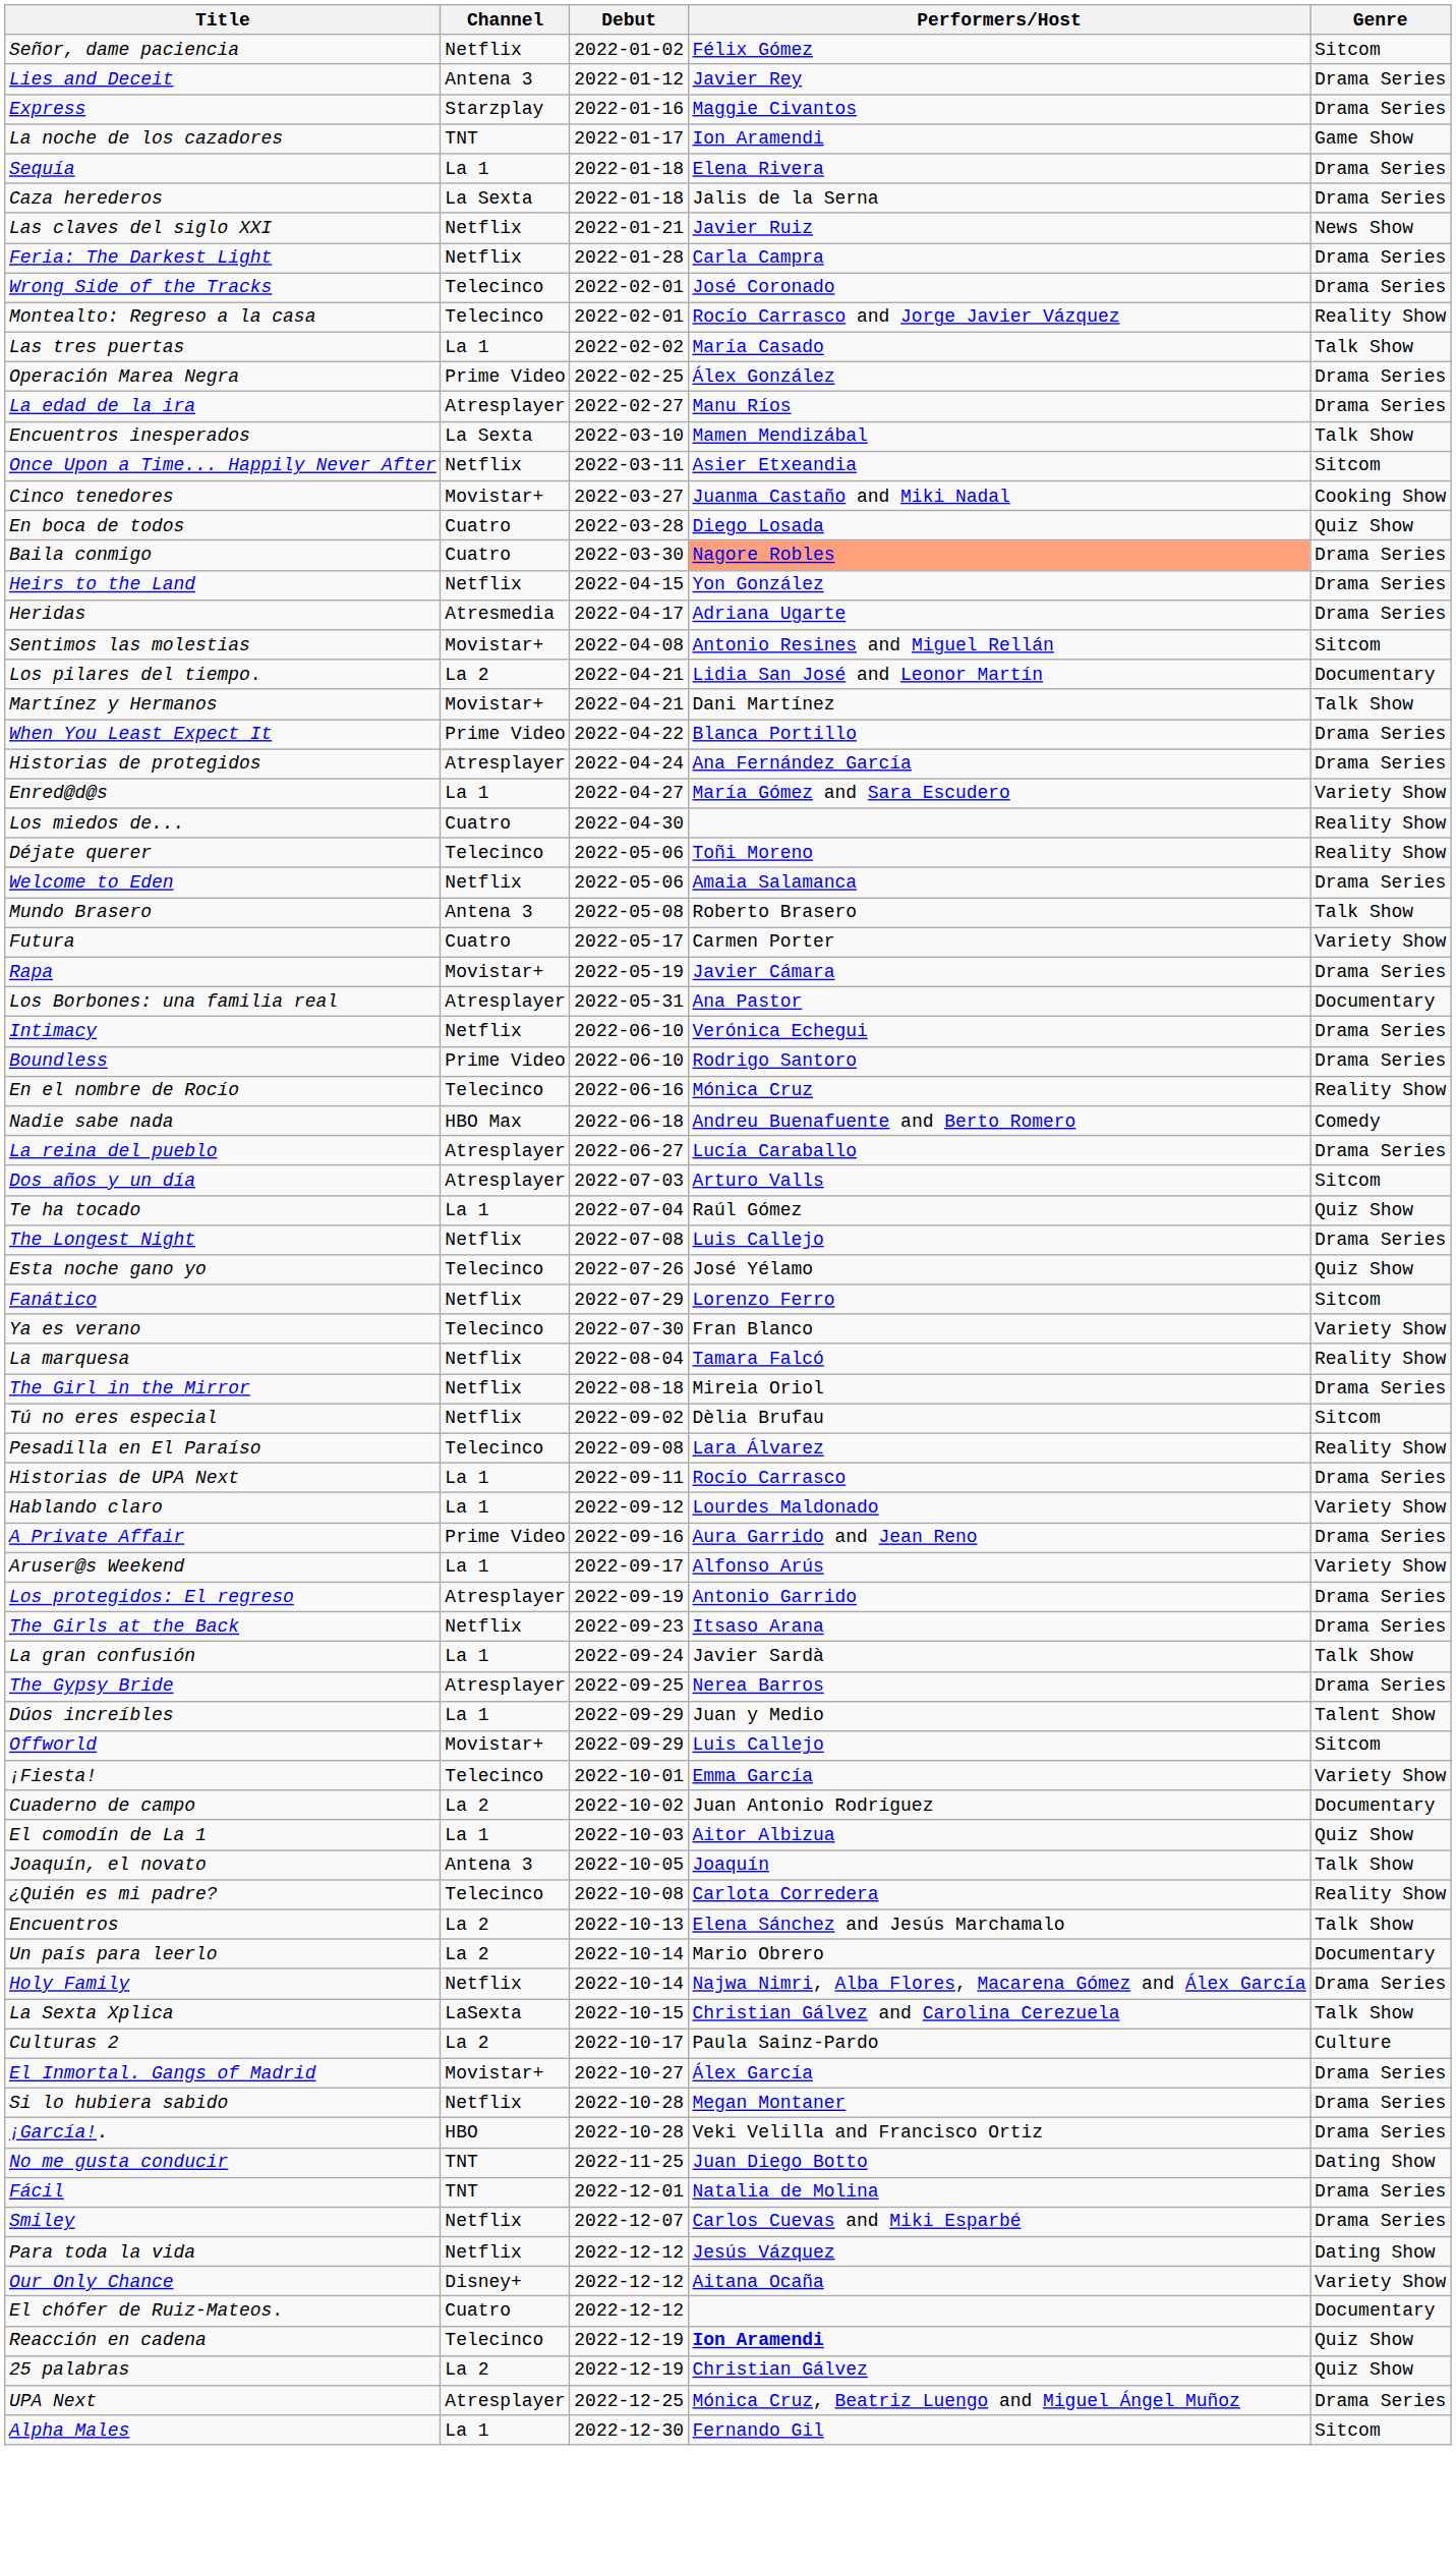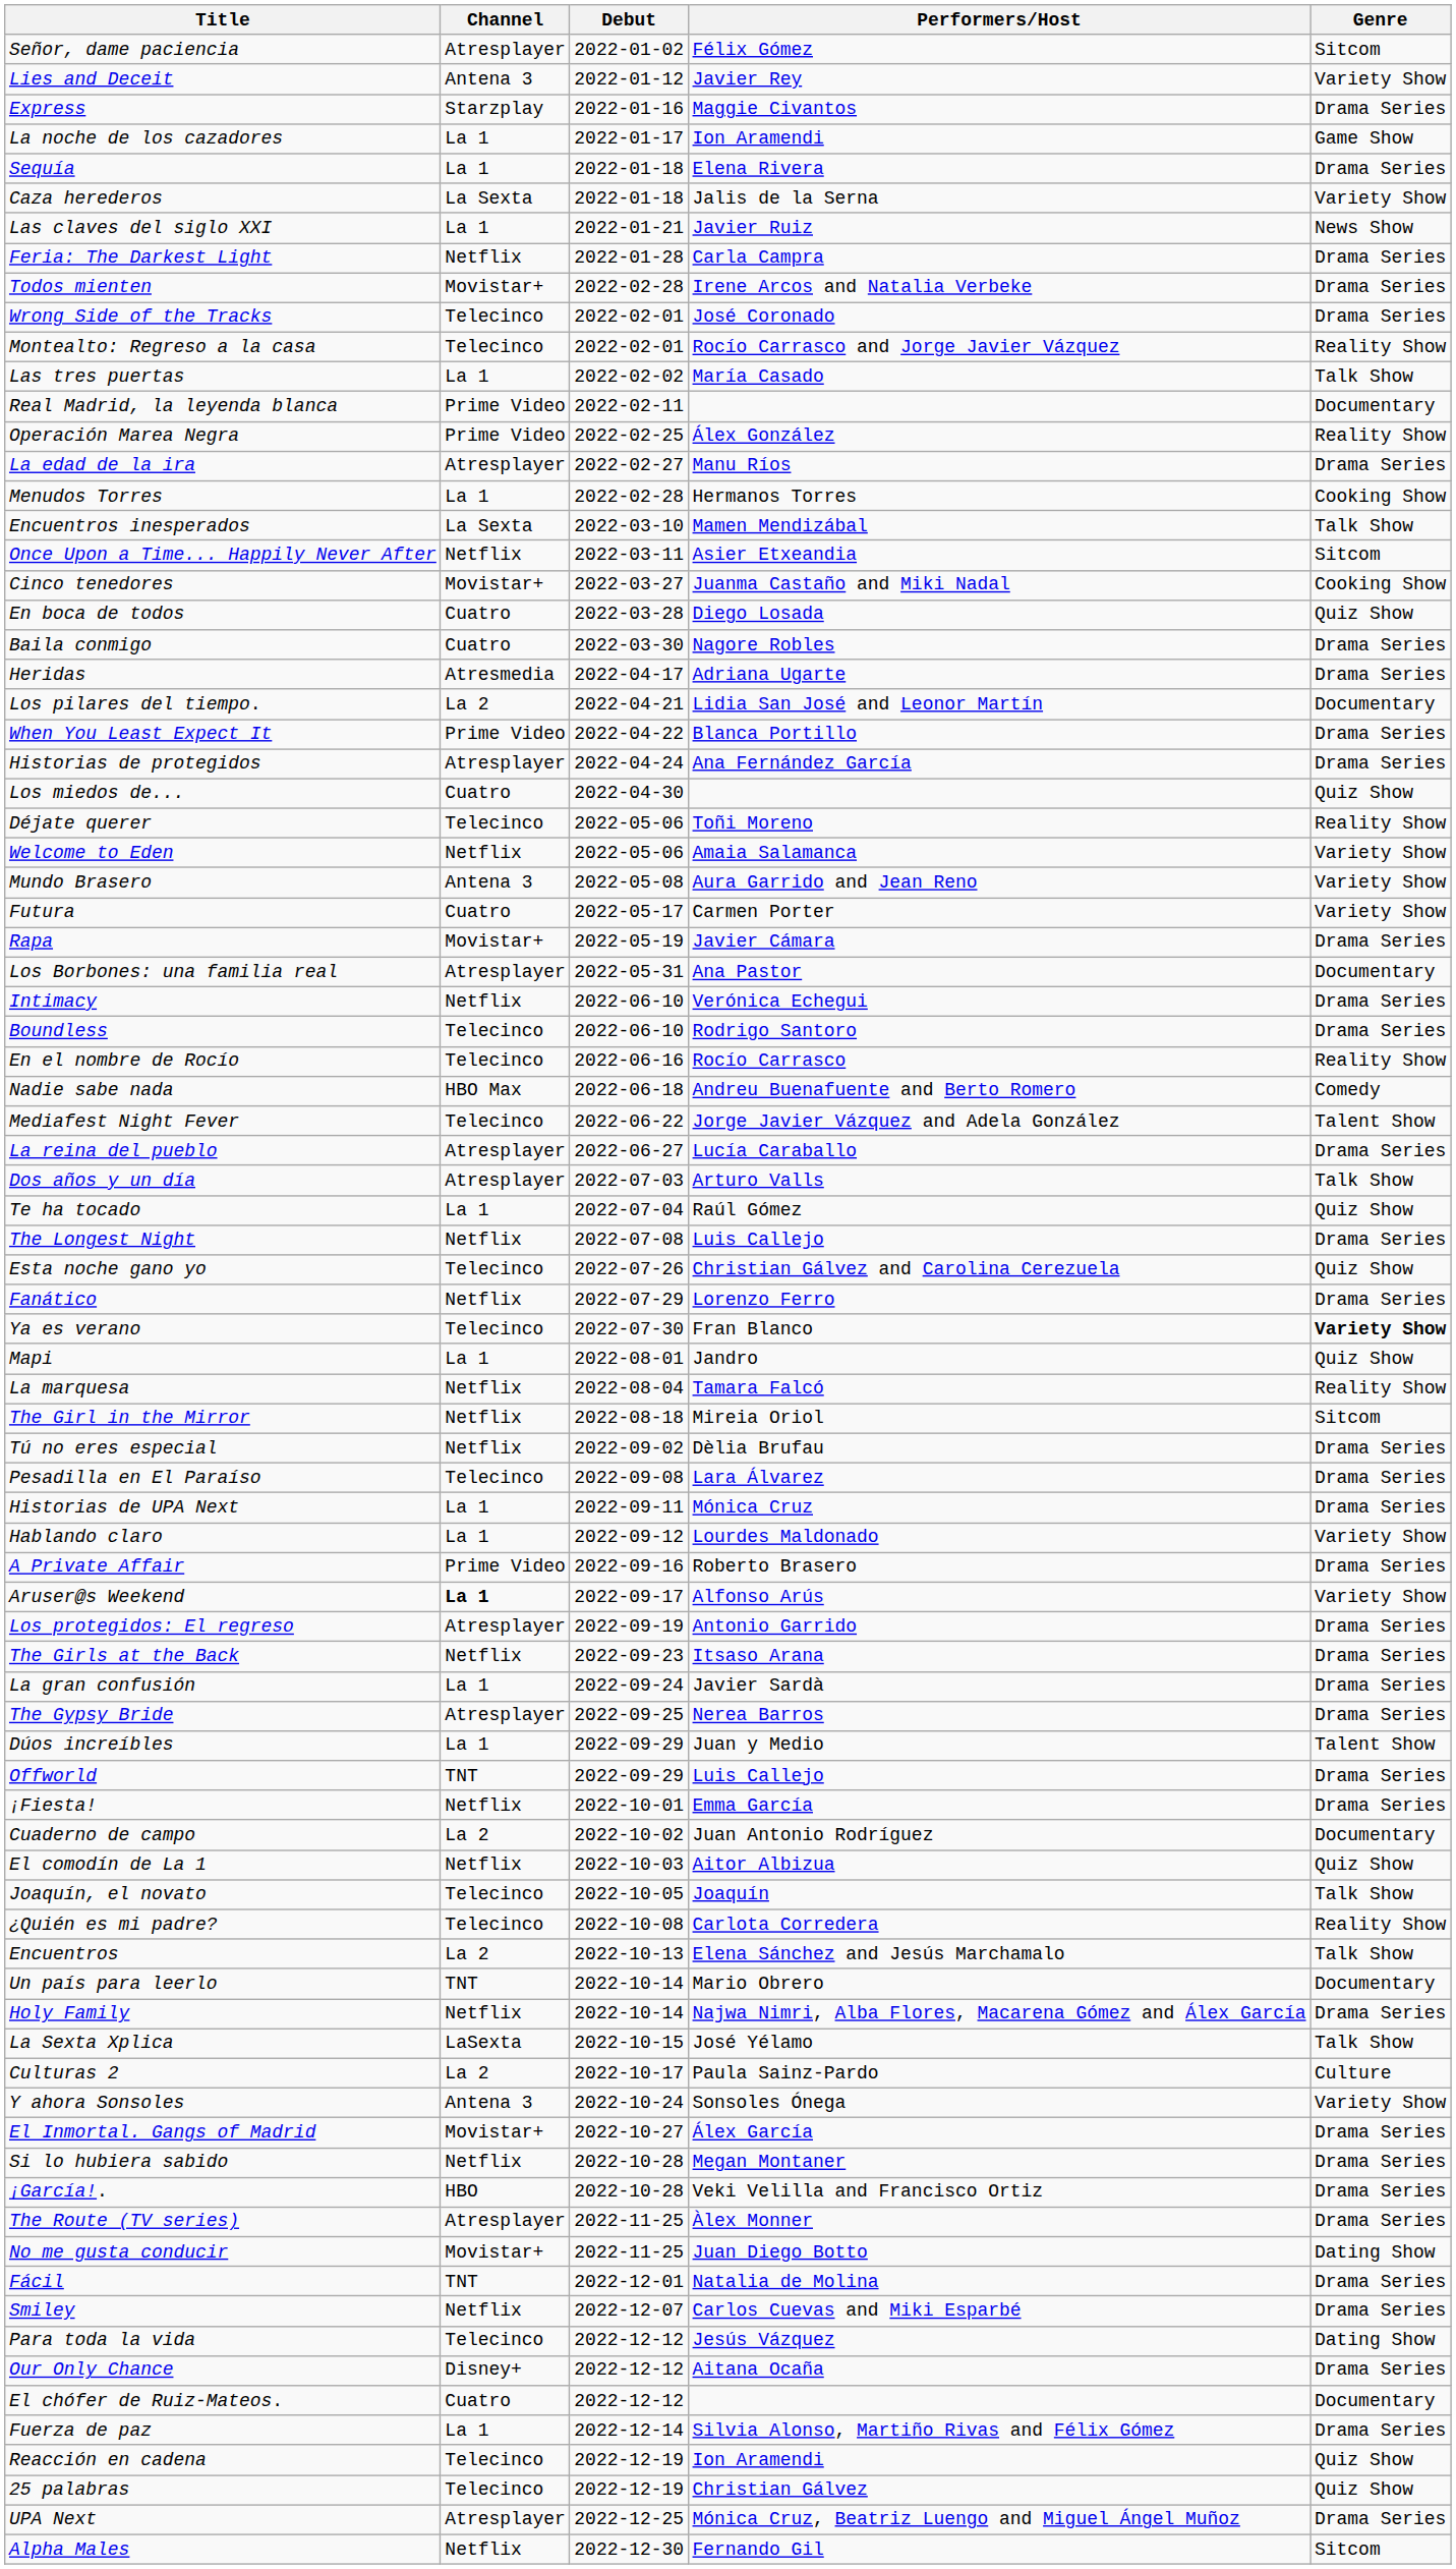Señor, dame paciencia | Channel: Netflix -> Atresplayer
Lies and Deceit | Genre: Drama Series -> Variety Show
La noche de los cazadores | Channel: TNT -> La 1
Caza herederos | Genre: Drama Series -> Variety Show
Las claves del siglo XXI | Channel: Netflix -> La 1
+ row: Todos mienten | Movistar+ | 2022-02-28 | Irene Arcos and Natalia Verbeke | Drama Series
+ row: Real Madrid, la leyenda blanca | Prime Video | 2022-02-11 | Documentary
Operación Marea Negra | Genre: Drama Series -> Reality Show
+ row: Menudos Torres | La 1 | 2022-02-28 | Hermanos Torres | Cooking Show
Baila conmigo | Performers/Host: lightsalmon background -> no background
- row: Heirs to the Land | Netflix | 2022-04-15 | Yon González | Drama Series
- row: Sentimos las molestias | Movistar+ | 2022-04-08 | Antonio Resines and Miguel Rellán | Sitcom
- row: Martínez y Hermanos | Movistar+ | 2022-04-21 | Dani Martínez | Talk Show
- row: Enred@d@s | La 1 | 2022-04-27 | María Gómez and Sara Escudero | Variety Show
Los miedos de... | Genre: Reality Show -> Quiz Show
Welcome to Eden | Genre: Drama Series -> Variety Show
Mundo Brasero | Performers/Host: Roberto Brasero -> Aura Garrido and Jean Reno
Mundo Brasero | Genre: Talk Show -> Variety Show
Boundless | Channel: Prime Video -> Telecinco
En el nombre de Rocío | Performers/Host: Mónica Cruz -> Rocío Carrasco
+ row: Mediafest Night Fever | Telecinco | 2022-06-22 | Jorge Javier Vázquez and Adela González | Talent Show
Dos años y un día | Genre: Sitcom -> Talk Show
Esta noche gano yo | Performers/Host: José Yélamo -> Christian Gálvez and Carolina Cerezuela
Fanático | Genre: Sitcom -> Drama Series
Ya es verano | Genre: normal -> bold
+ row: Mapi | La 1 | 2022-08-01 | Jandro | Quiz Show
The Girl in the Mirror | Genre: Drama Series -> Sitcom
Tú no eres especial | Genre: Sitcom -> Drama Series
Pesadilla en El Paraíso | Genre: Reality Show -> Drama Series
Historias de UPA Next | Performers/Host: Rocío Carrasco -> Mónica Cruz
A Private Affair | Performers/Host: Aura Garrido and Jean Reno -> Roberto Brasero
Aruser@s Weekend | Channel: normal -> bold
La gran confusión | Genre: Talk Show -> Drama Series
Offworld | Channel: Movistar+ -> TNT
Offworld | Genre: Sitcom -> Drama Series
¡Fiesta! | Channel: Telecinco -> Netflix
¡Fiesta! | Genre: Variety Show -> Drama Series
El comodín de La 1 | Channel: La 1 -> Netflix
Joaquín, el novato | Channel: Antena 3 -> Telecinco
Un país para leerlo | Channel: La 2 -> TNT
La Sexta Xplica | Performers/Host: Christian Gálvez and Carolina Cerezuela -> José Yélamo
+ row: Y ahora Sonsoles | Antena 3 | 2022-10-24 | Sonsoles Ónega | Variety Show
+ row: The Route (TV series) | Atresplayer | 2022-11-25 | Àlex Monner | Drama Series
No me gusta conducir | Channel: TNT -> Movistar+
Para toda la vida | Channel: Netflix -> Telecinco
Our Only Chance | Genre: Variety Show -> Drama Series
+ row: Fuerza de paz | La 1 | 2022-12-14 | Silvia Alonso, Martiño Rivas and Félix Gómez | Drama Series
Reacción en cadena | Performers/Host: bold -> normal
25 palabras | Channel: La 2 -> Telecinco
Alpha Males | Channel: La 1 -> Netflix
